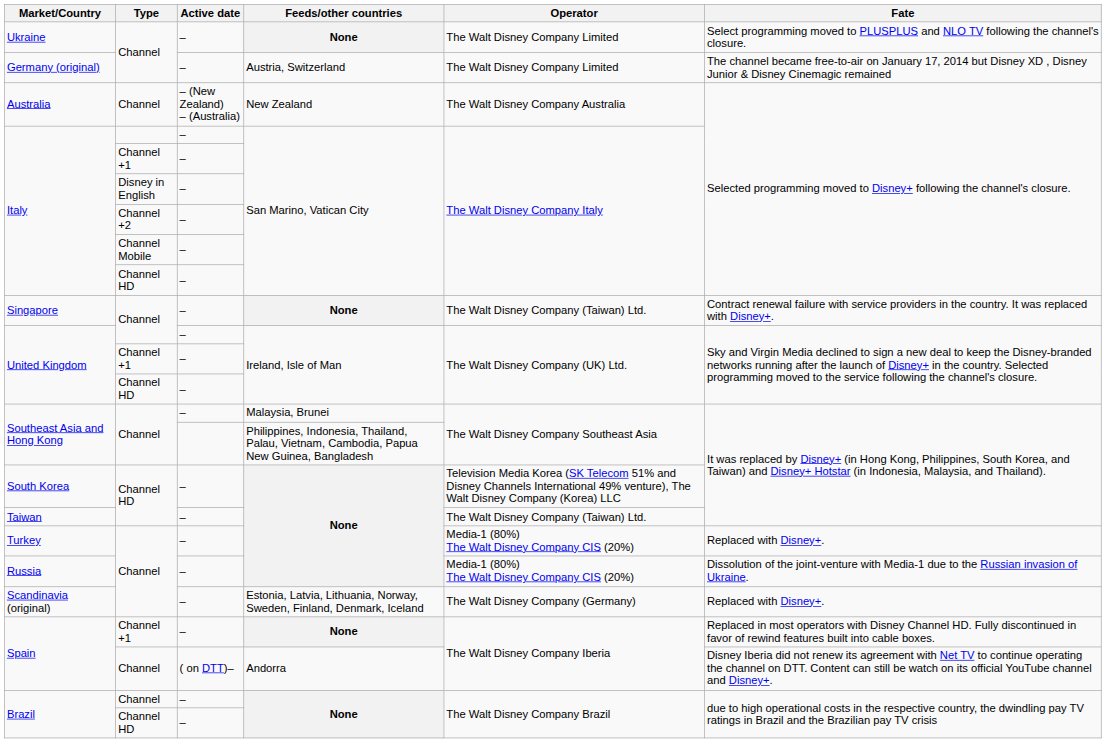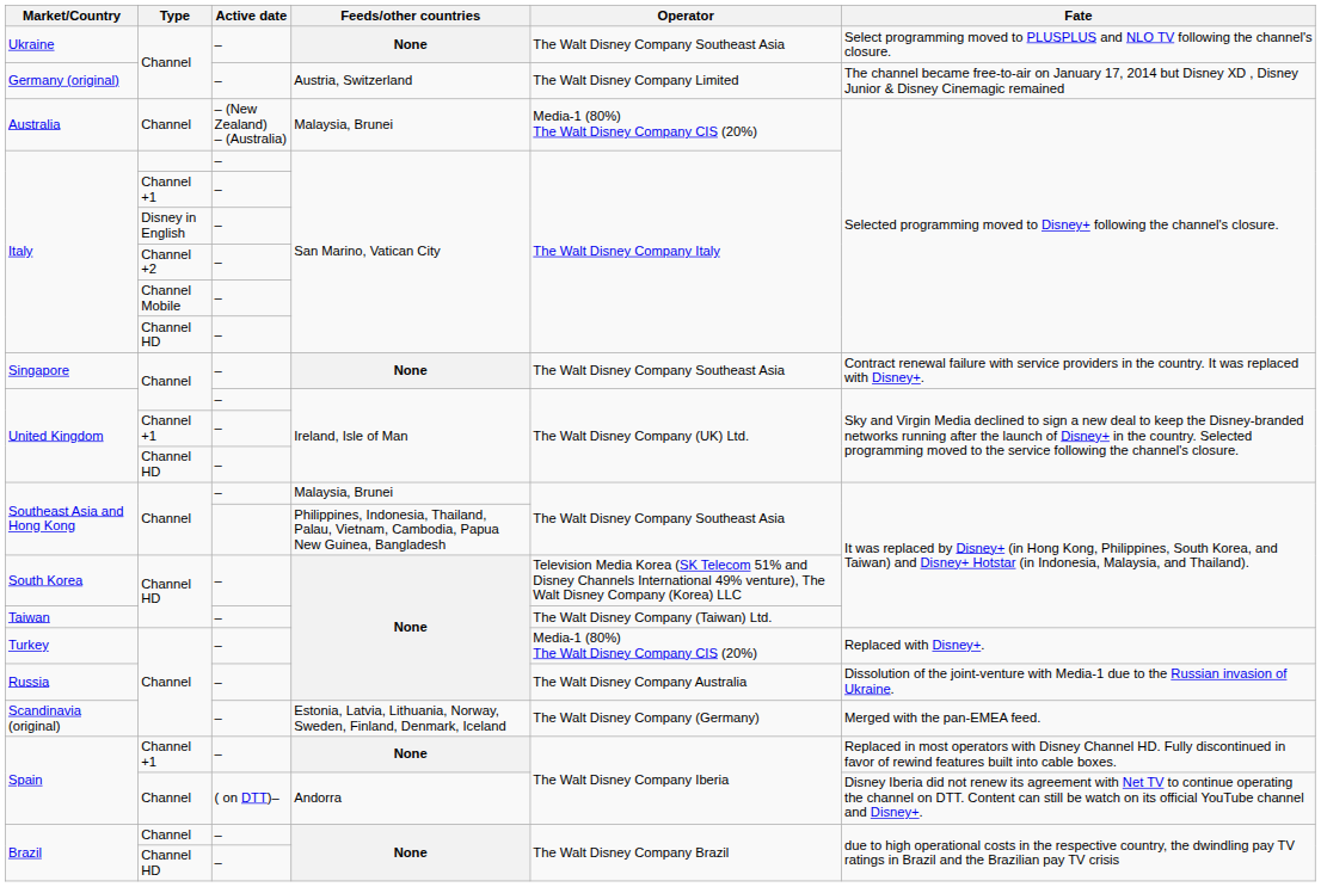Ukraine | Operator: The Walt Disney Company Limited -> The Walt Disney Company Southeast Asia
Australia | Feeds/other countries: New Zealand -> Malaysia, Brunei
Australia | Operator: The Walt Disney Company Australia -> Media-1 (80%) The Walt Disney Company CIS (20%)
Singapore | Operator: The Walt Disney Company (Taiwan) Ltd. -> The Walt Disney Company Southeast Asia
Russia | Operator: Media-1 (80%) The Walt Disney Company CIS (20%) -> The Walt Disney Company Australia
Scandinavia (original) | Fate: Replaced with Disney+. -> Merged with the pan-EMEA feed.
